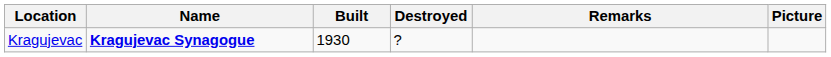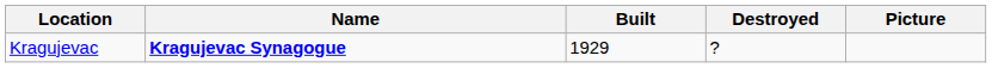- column: Remarks
Kragujevac | Built: 1930 -> 1929
